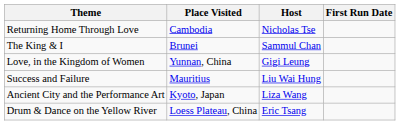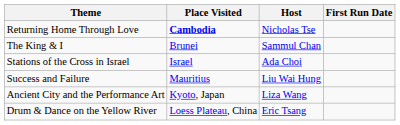Returning Home Through Love | Place Visited: normal -> bold
+ row: Stations of the Cross in Israel | Israel | Ada Choi
- row: Love, in the Kingdom of Women | Yunnan, China | Gigi Leung
